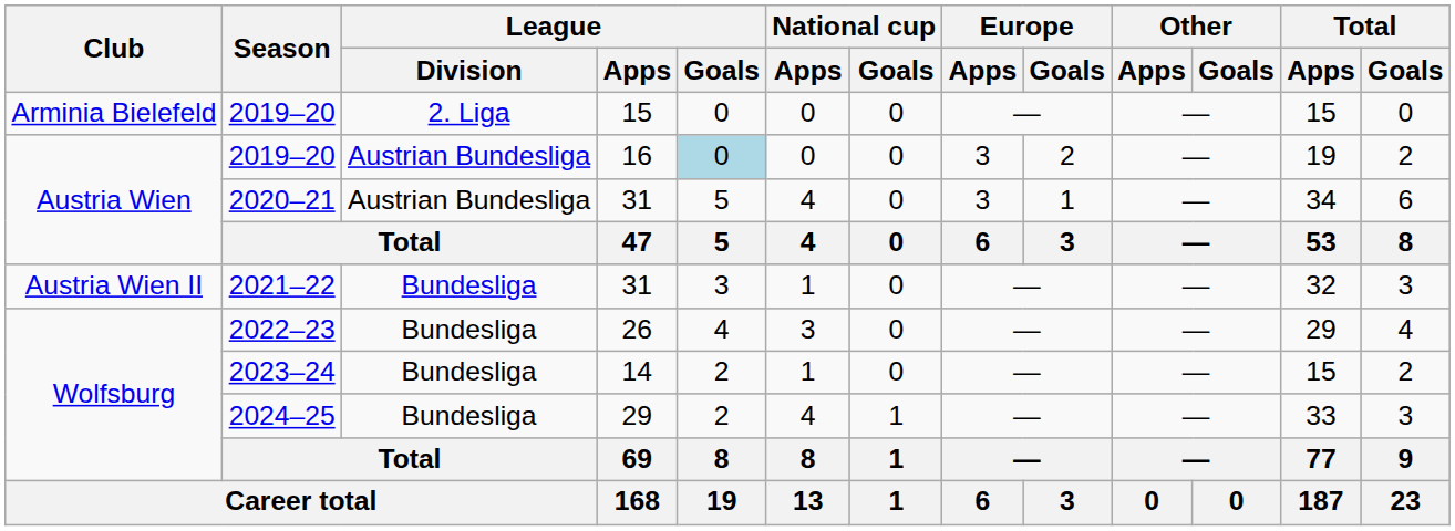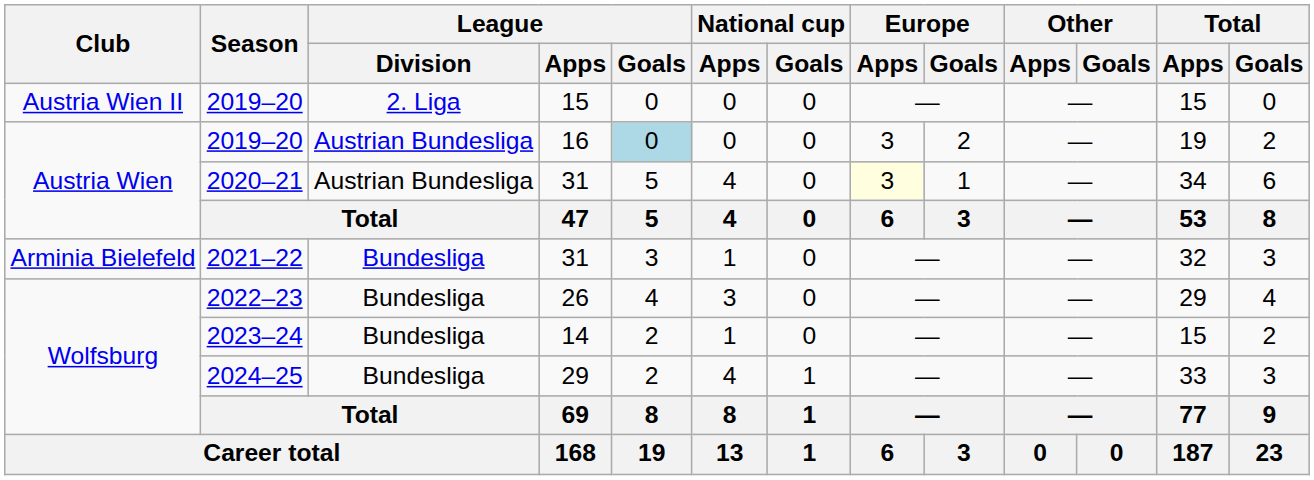2019–20 / 15 | Club: Arminia Bielefeld -> Austria Wien II
2020–21 | Europe / Apps: no background -> lightyellow background
2021–22 | Club: Austria Wien II -> Arminia Bielefeld
